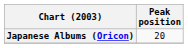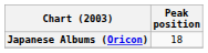Japanese Albums (Oricon) | Peak position: 20 -> 18
